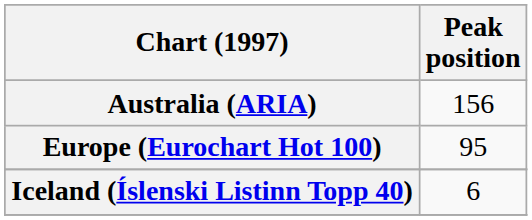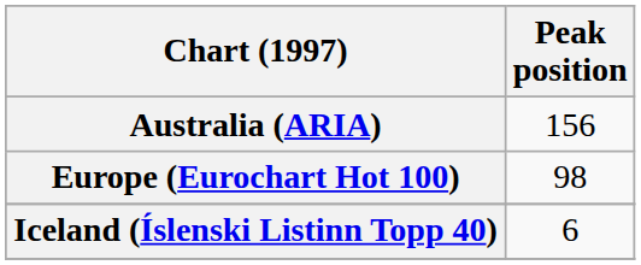Europe (Eurochart Hot 100) | Peak position: 95 -> 98
